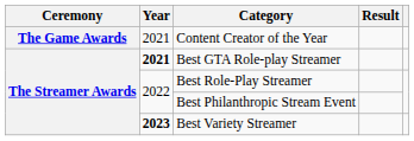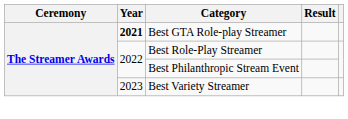- row: The Game Awards | 2021 | Content Creator of the Year
Best Variety Streamer | Year: bold -> normal
